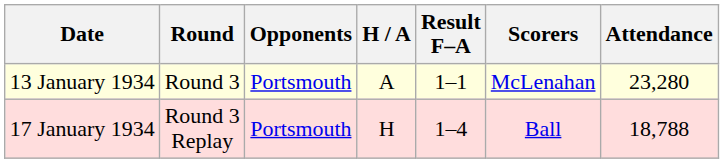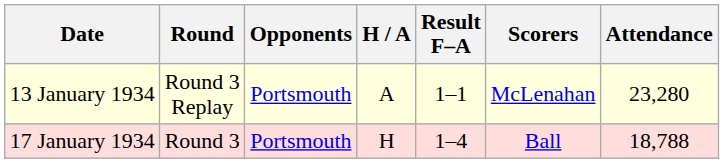13 January 1934 | Round: Round 3 -> Round 3 Replay
17 January 1934 | Round: Round 3 Replay -> Round 3
